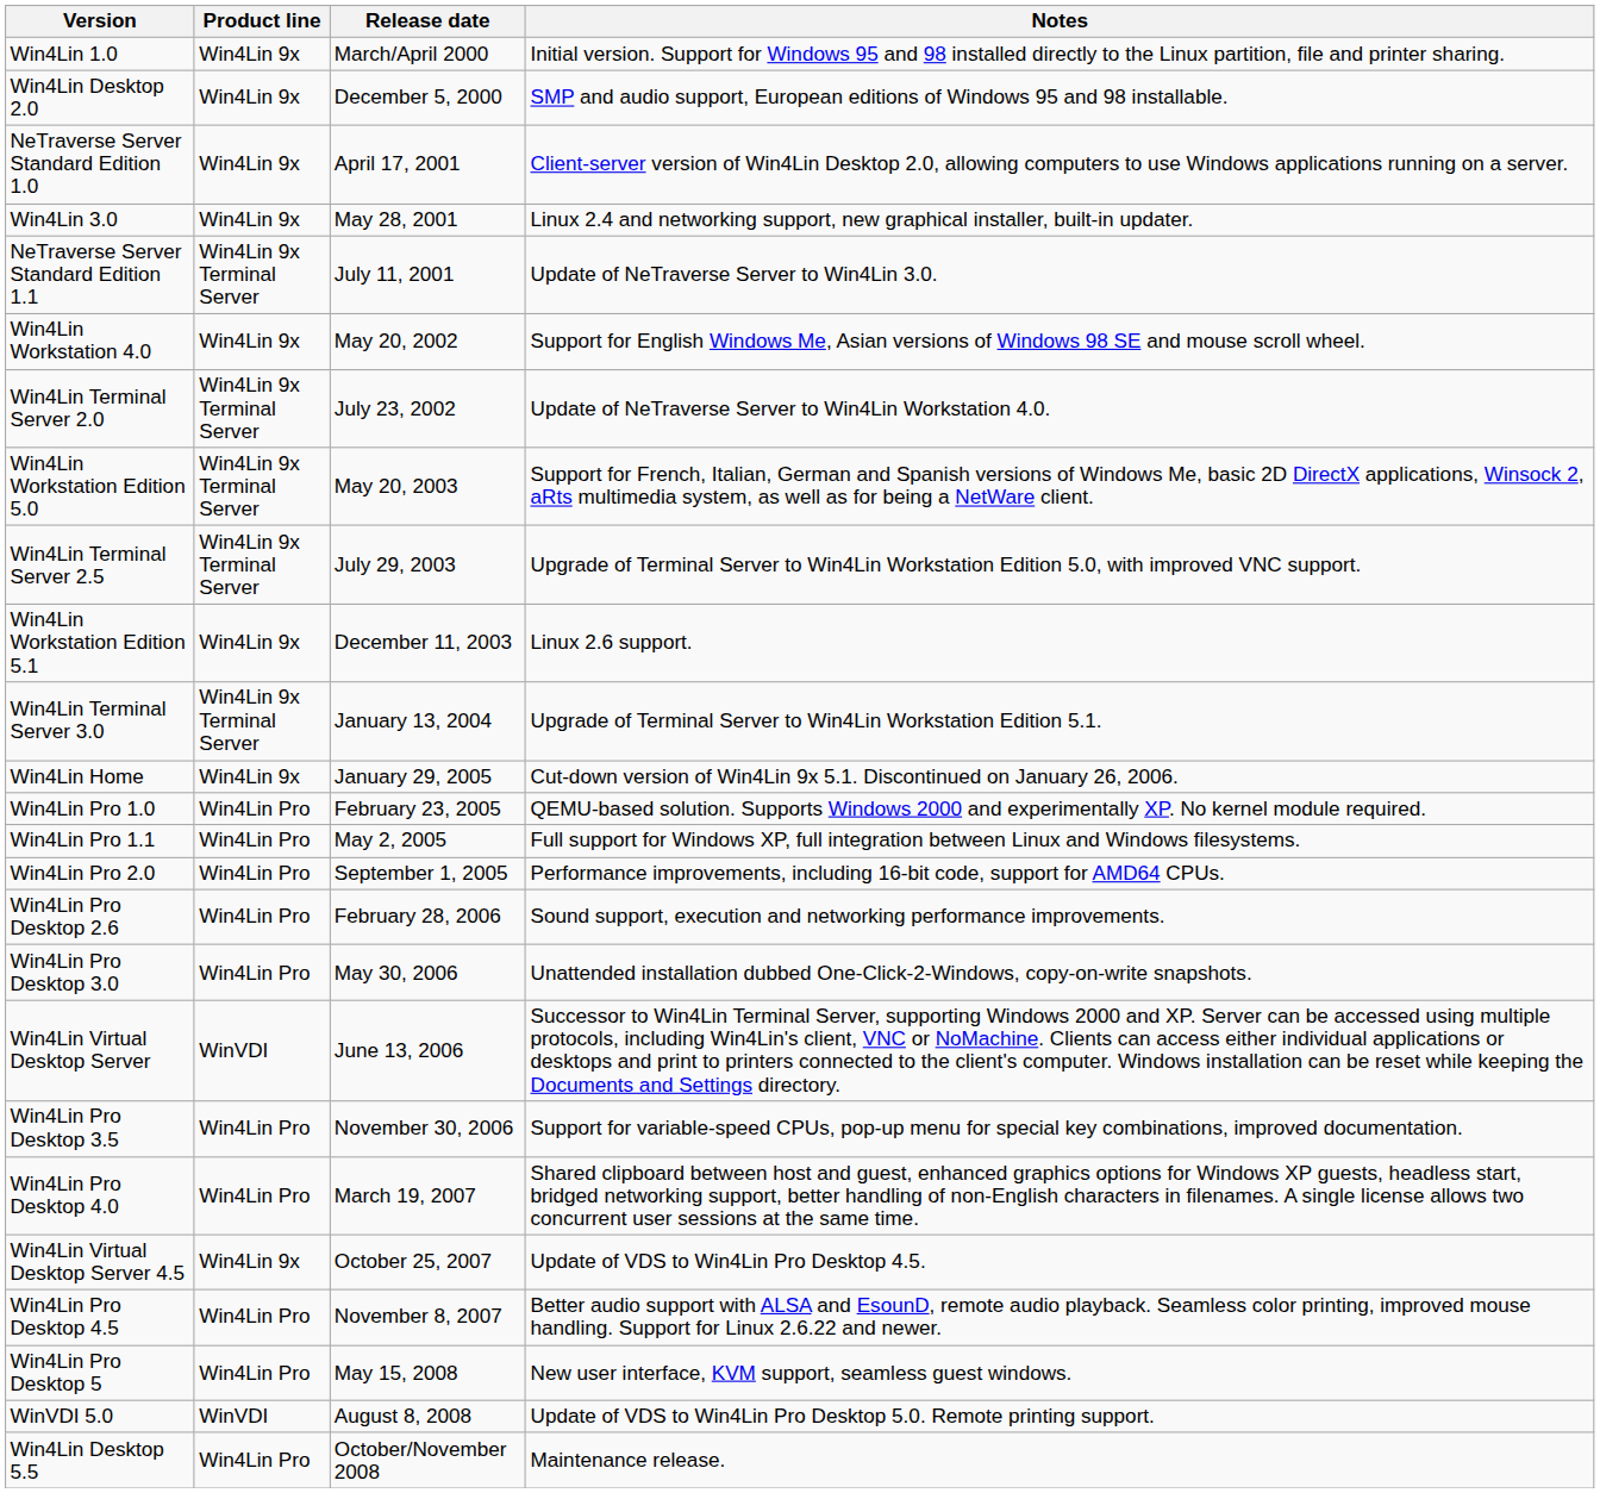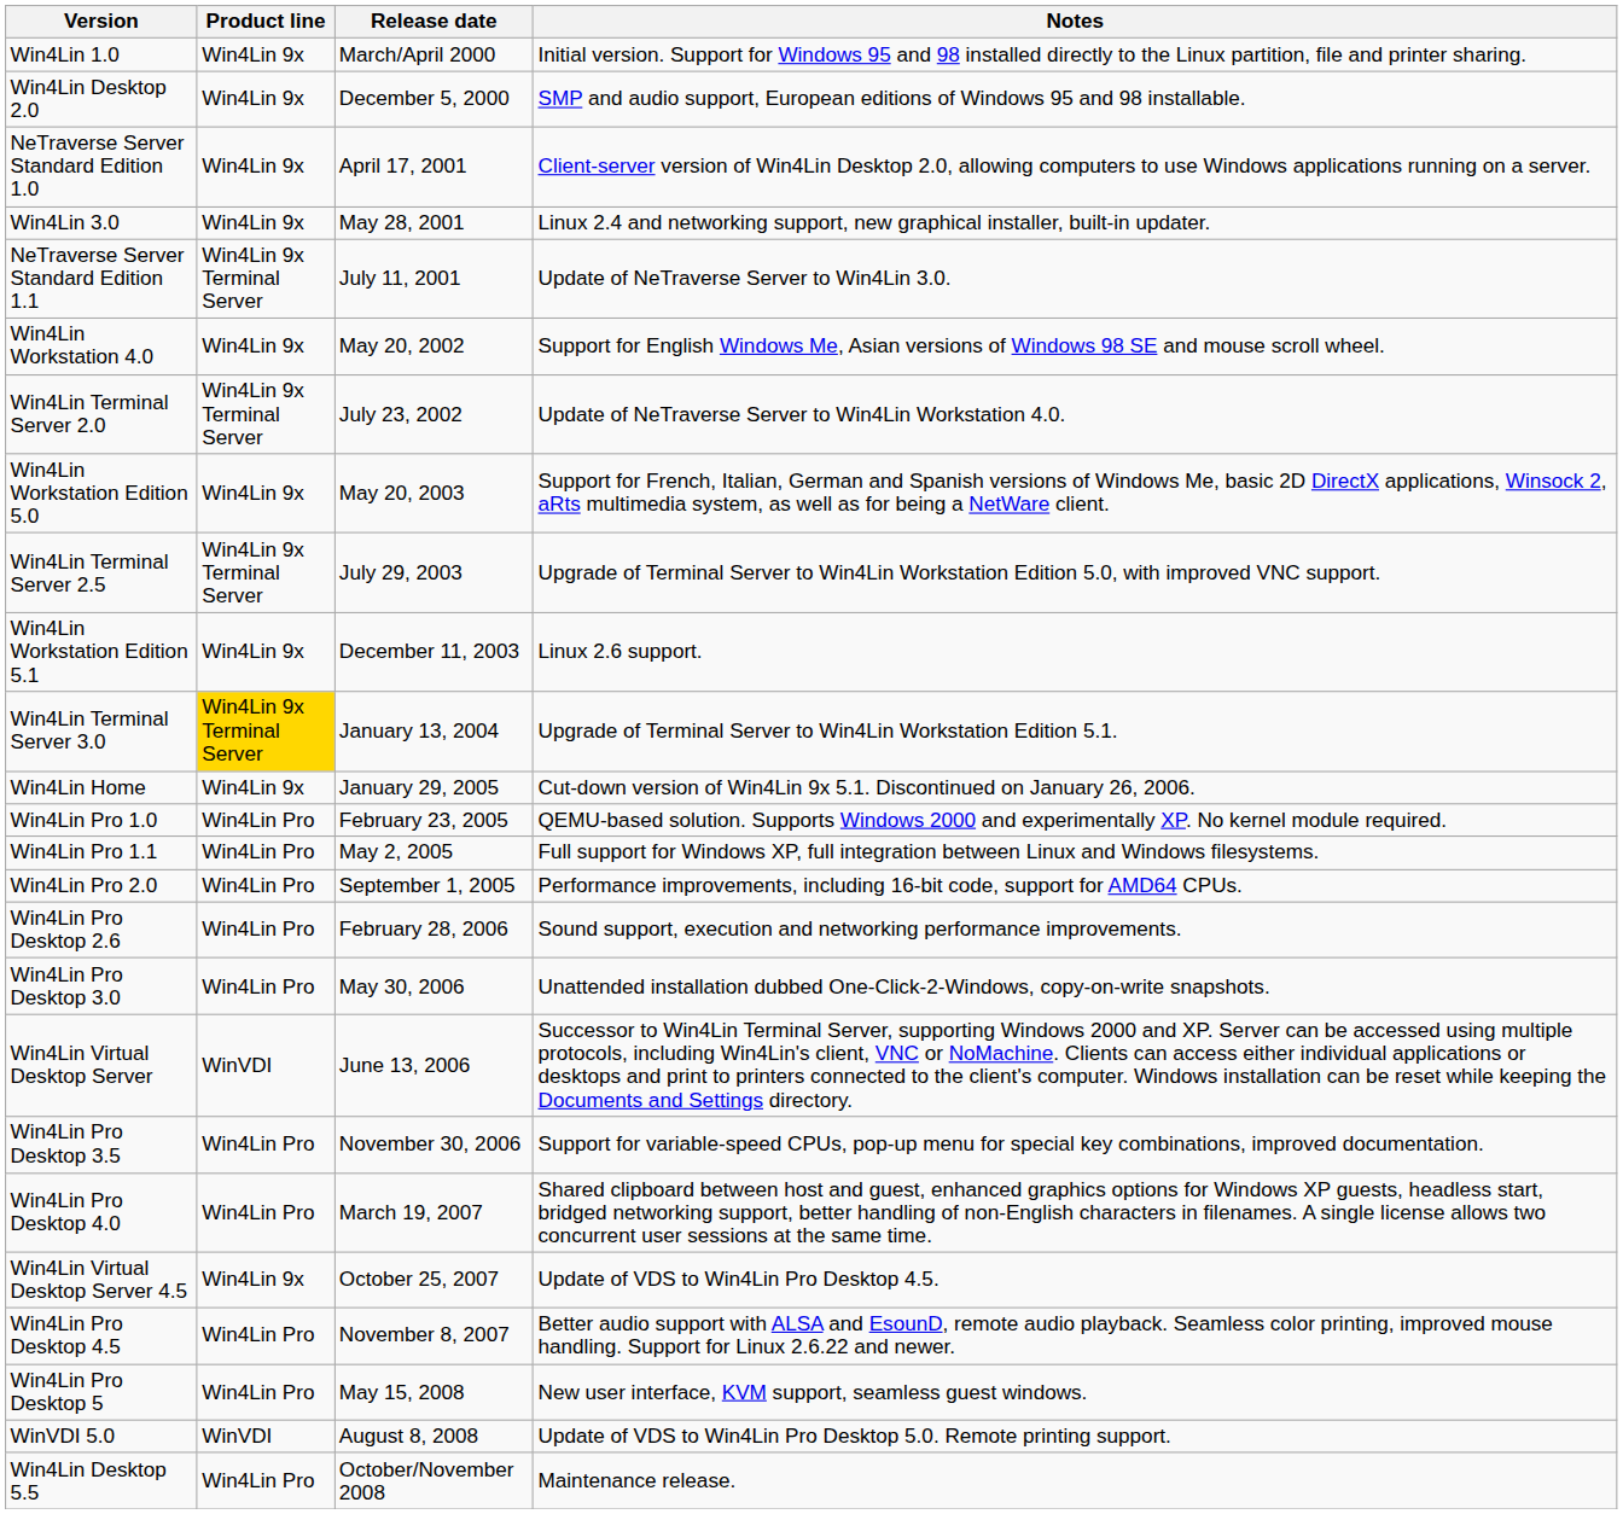Win4Lin Workstation Edition 5.0 | Product line: Win4Lin 9x Terminal Server -> Win4Lin 9x
Win4Lin Terminal Server 3.0 | Product line: no background -> gold background
